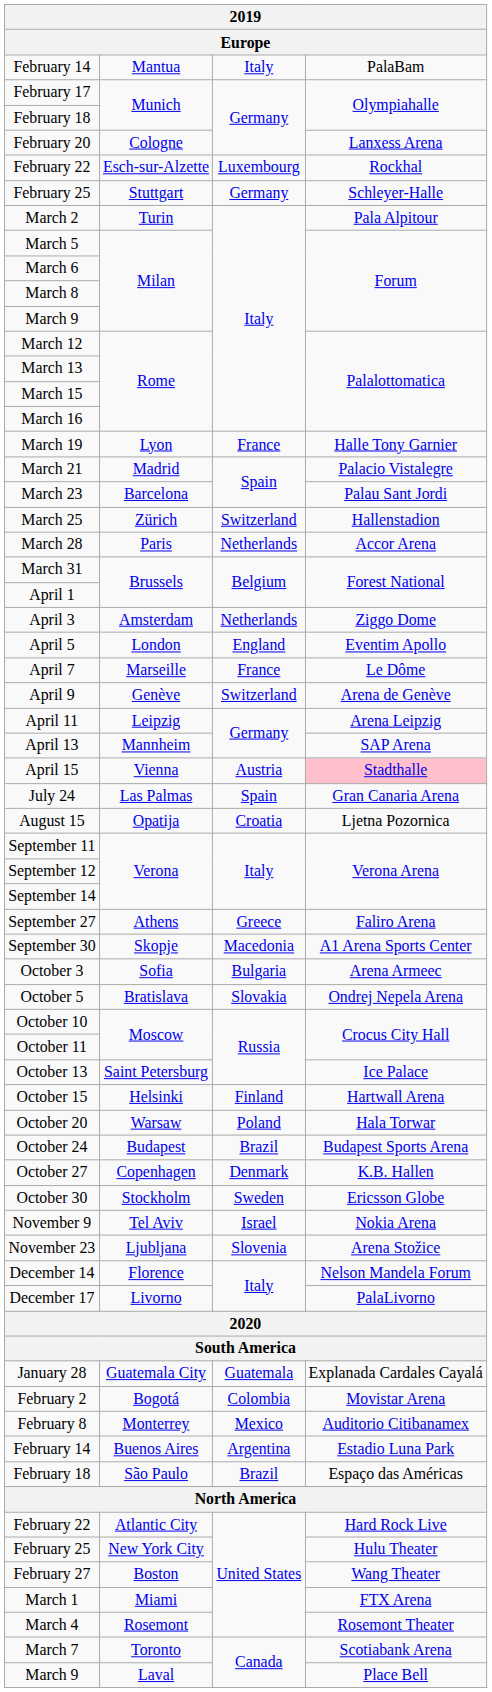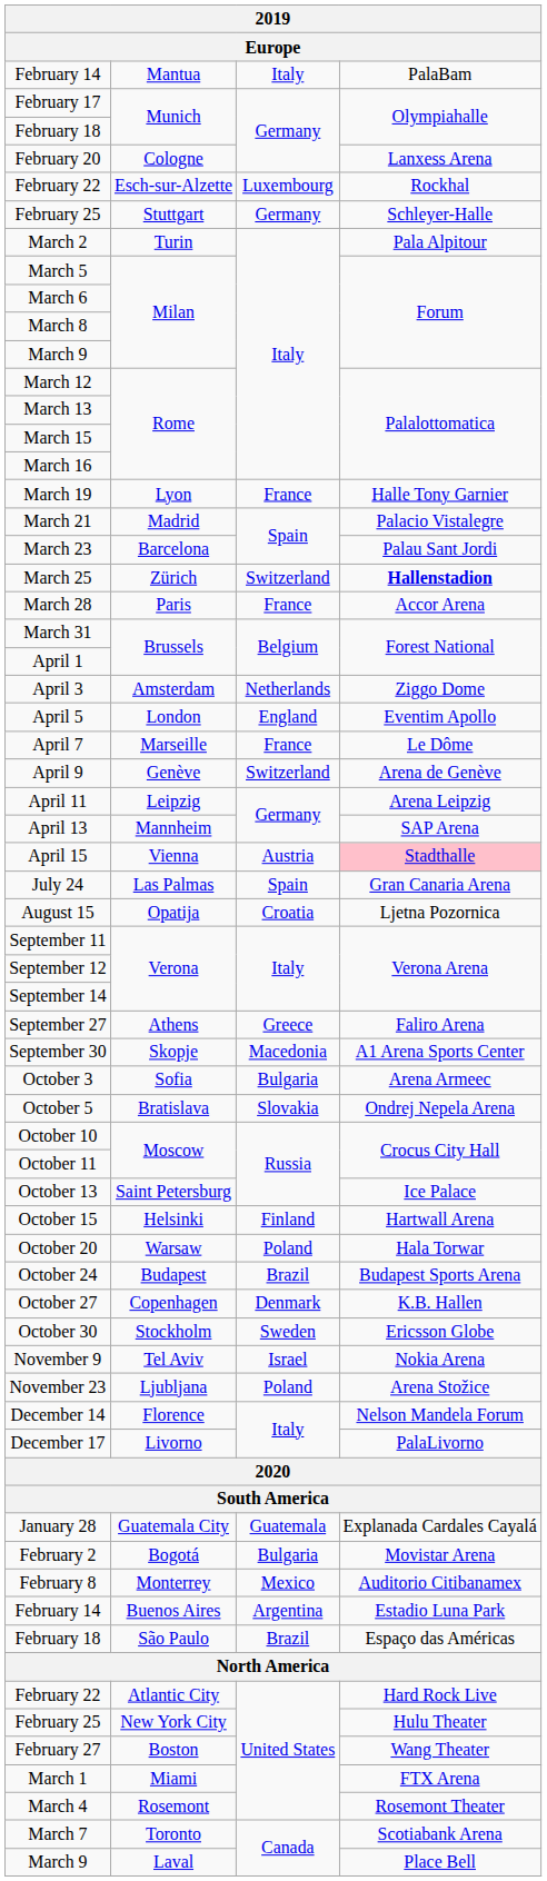March 25 | column 4: normal -> bold
March 28 | column 3: Netherlands -> France
November 23 | column 3: Slovenia -> Poland
February 2 | column 3: Colombia -> Bulgaria
